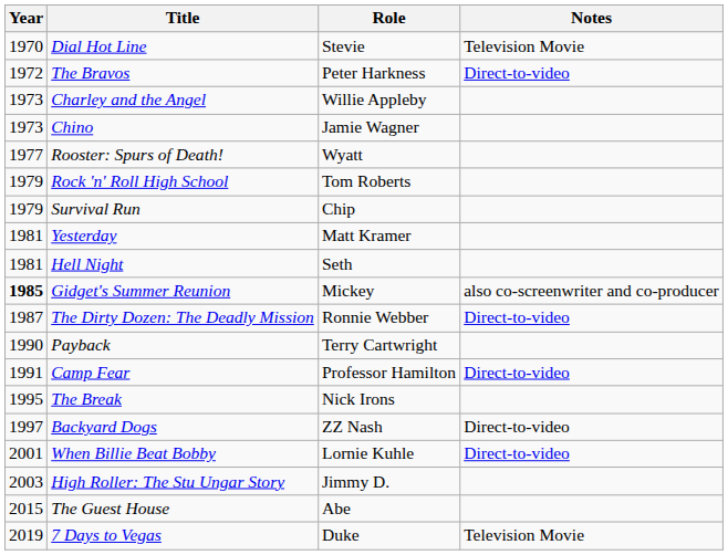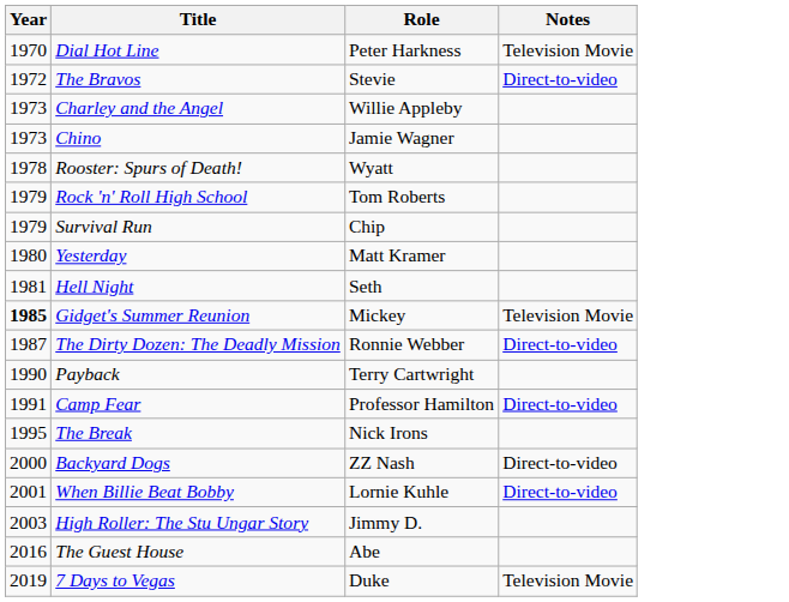Dial Hot Line | Role: Stevie -> Peter Harkness
The Bravos | Role: Peter Harkness -> Stevie
Rooster: Spurs of Death! | Year: 1977 -> 1978
Yesterday | Year: 1981 -> 1980
Gidget's Summer Reunion | Notes: also co-screenwriter and co-producer -> Television Movie
Backyard Dogs | Year: 1997 -> 2000
The Guest House | Year: 2015 -> 2016
